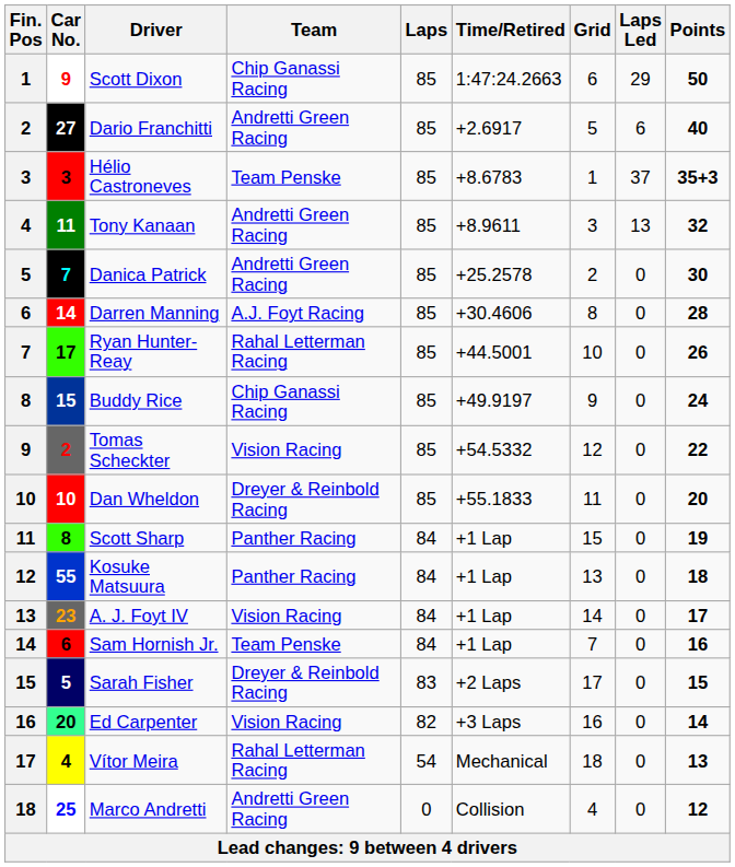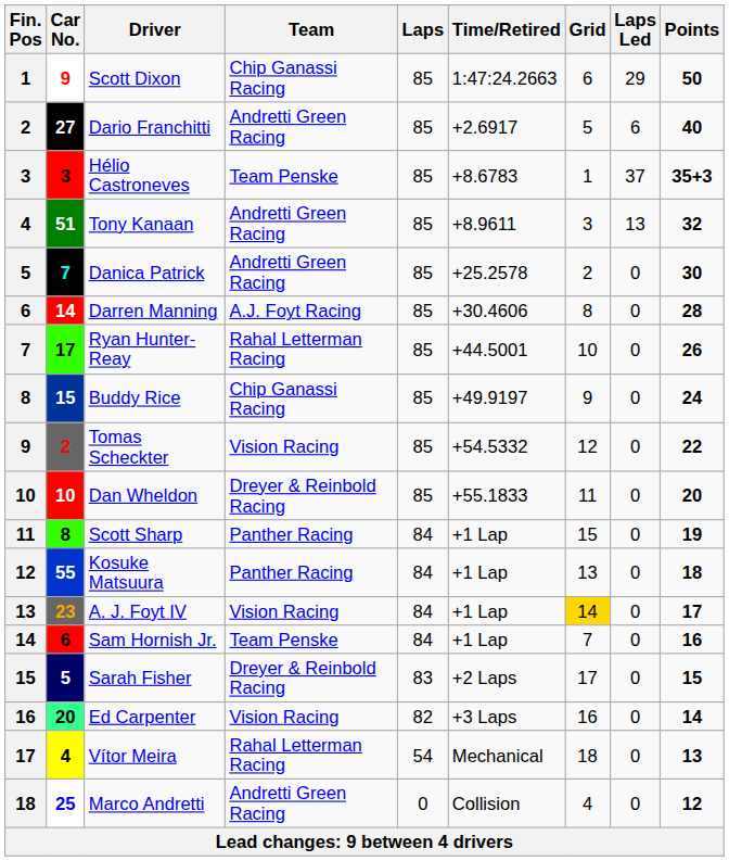Tony Kanaan | Car No.: 11 -> 51
A. J. Foyt IV | Grid: no background -> gold background
